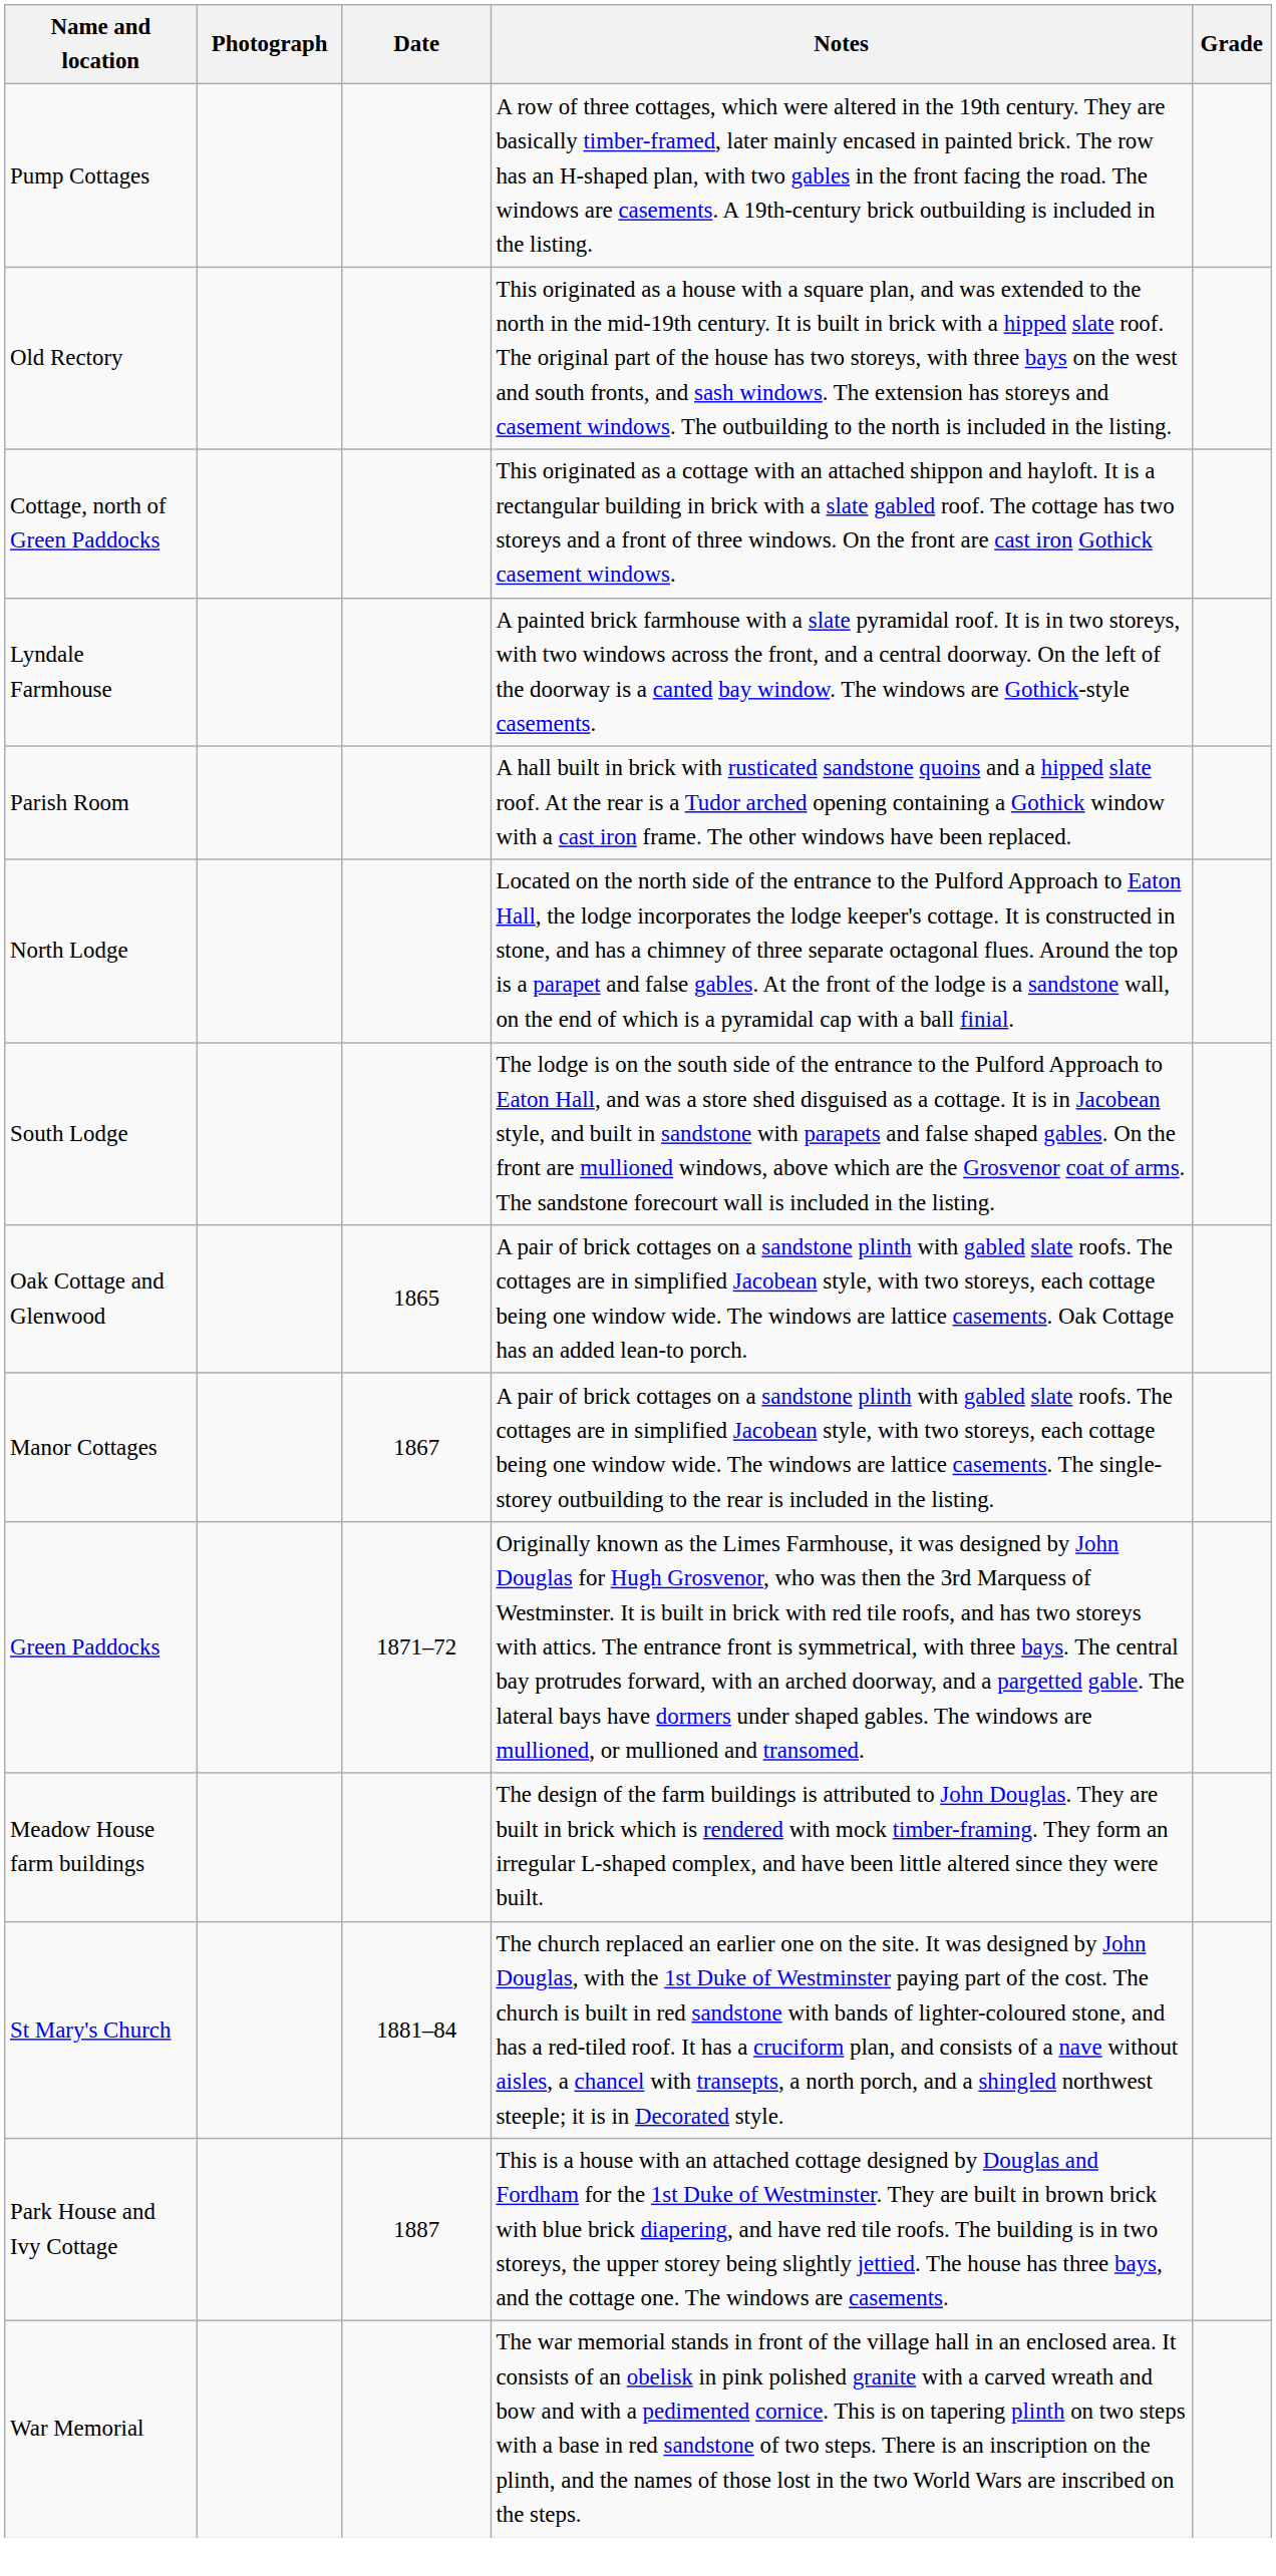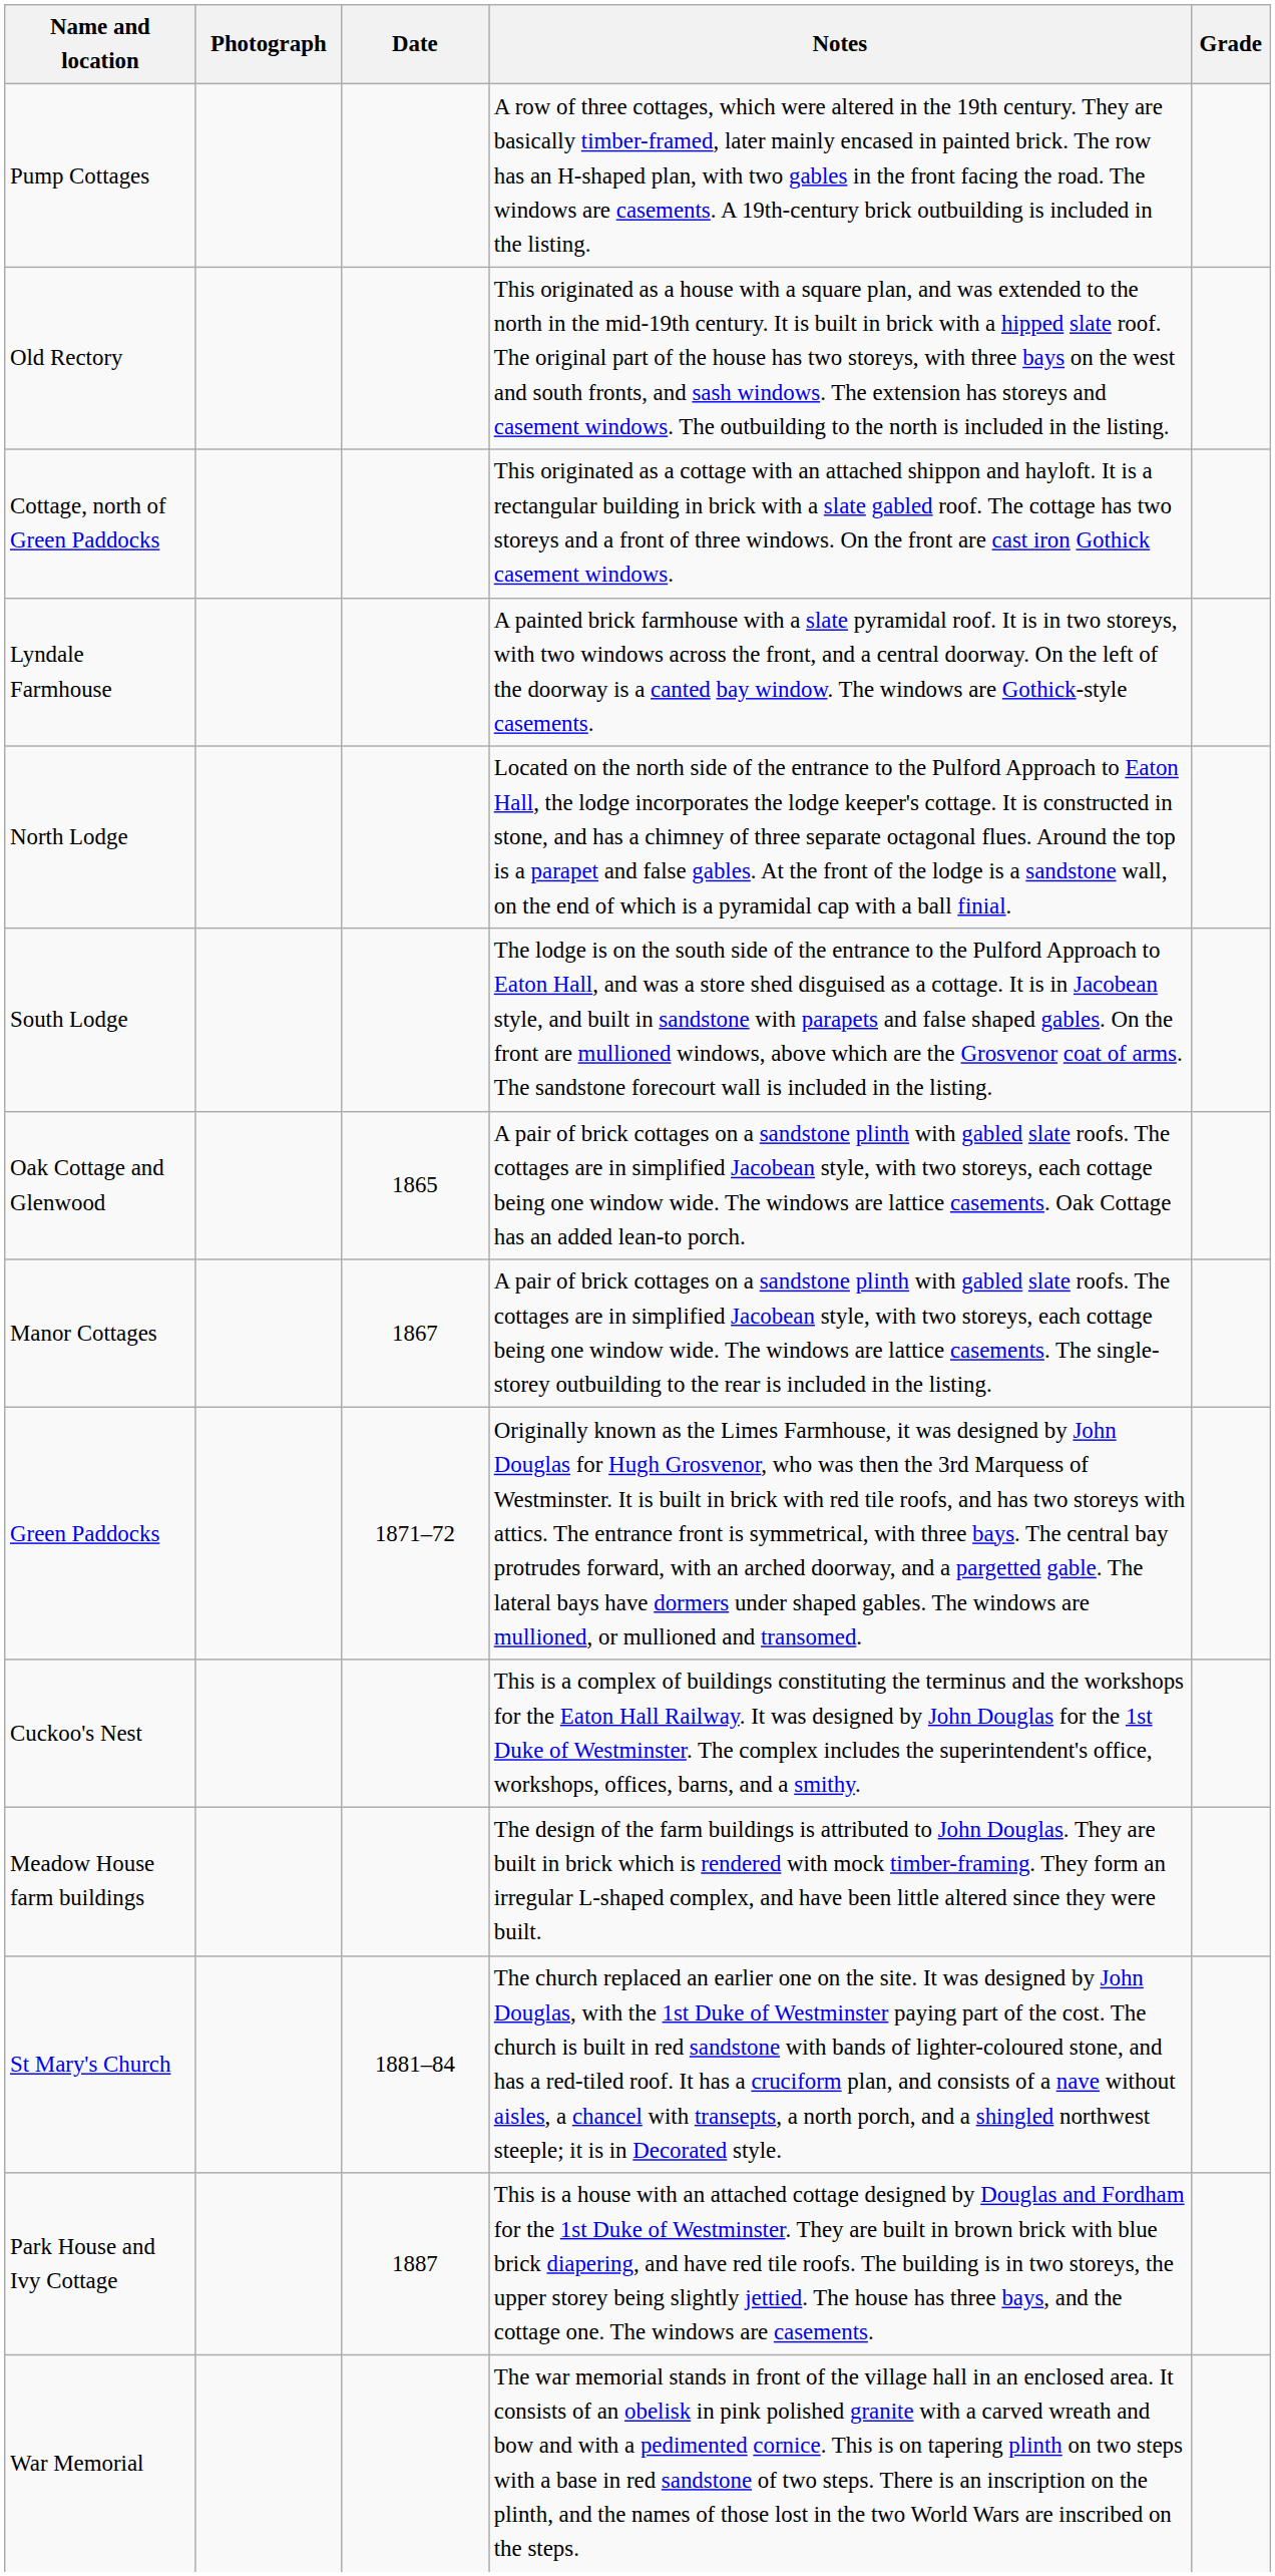- row: Parish Room | A hall built in brick with rusticated sandstone quoins and a hipped slate roof. At the rear is a Tudor arched opening containing a Gothick window with a cast iron frame. The other windows have been replaced.
+ row: Cuckoo's Nest | This is a complex of buildings constituting the terminus and the workshops for the Eaton Hall Railway. It was designed by John Douglas for the 1st Duke of Westminster. The complex includes the superintendent's office, workshops, offices, barns, and a smithy.
